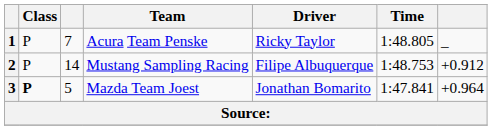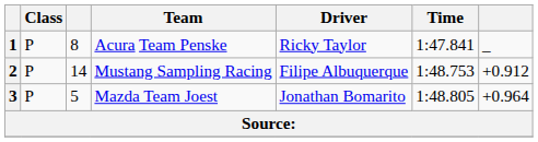1 | column 3: 7 -> 8
1 | Time: 1:48.805 -> 1:47.841
3 | Class: bold -> normal
3 | Time: 1:47.841 -> 1:48.805
